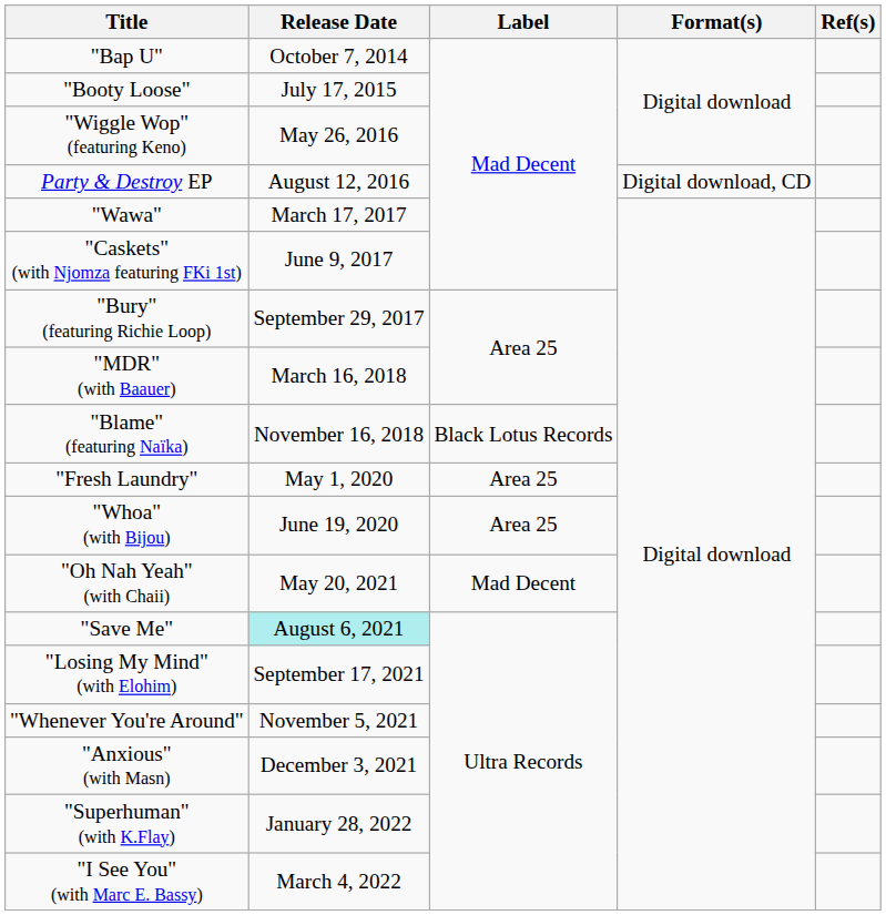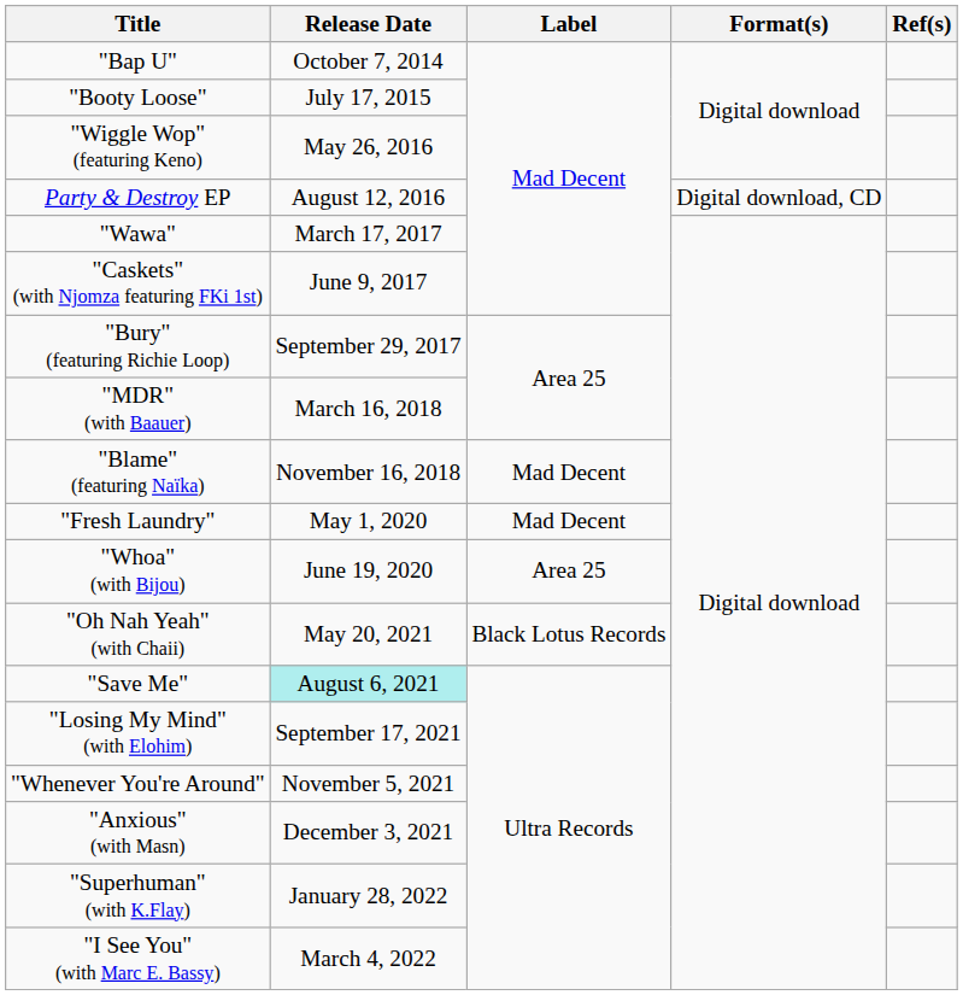"Blame" (featuring Naïka) | Label: Black Lotus Records -> Mad Decent
"Fresh Laundry" | Label: Area 25 -> Mad Decent
"Oh Nah Yeah" (with Chaii) | Label: Mad Decent -> Black Lotus Records
